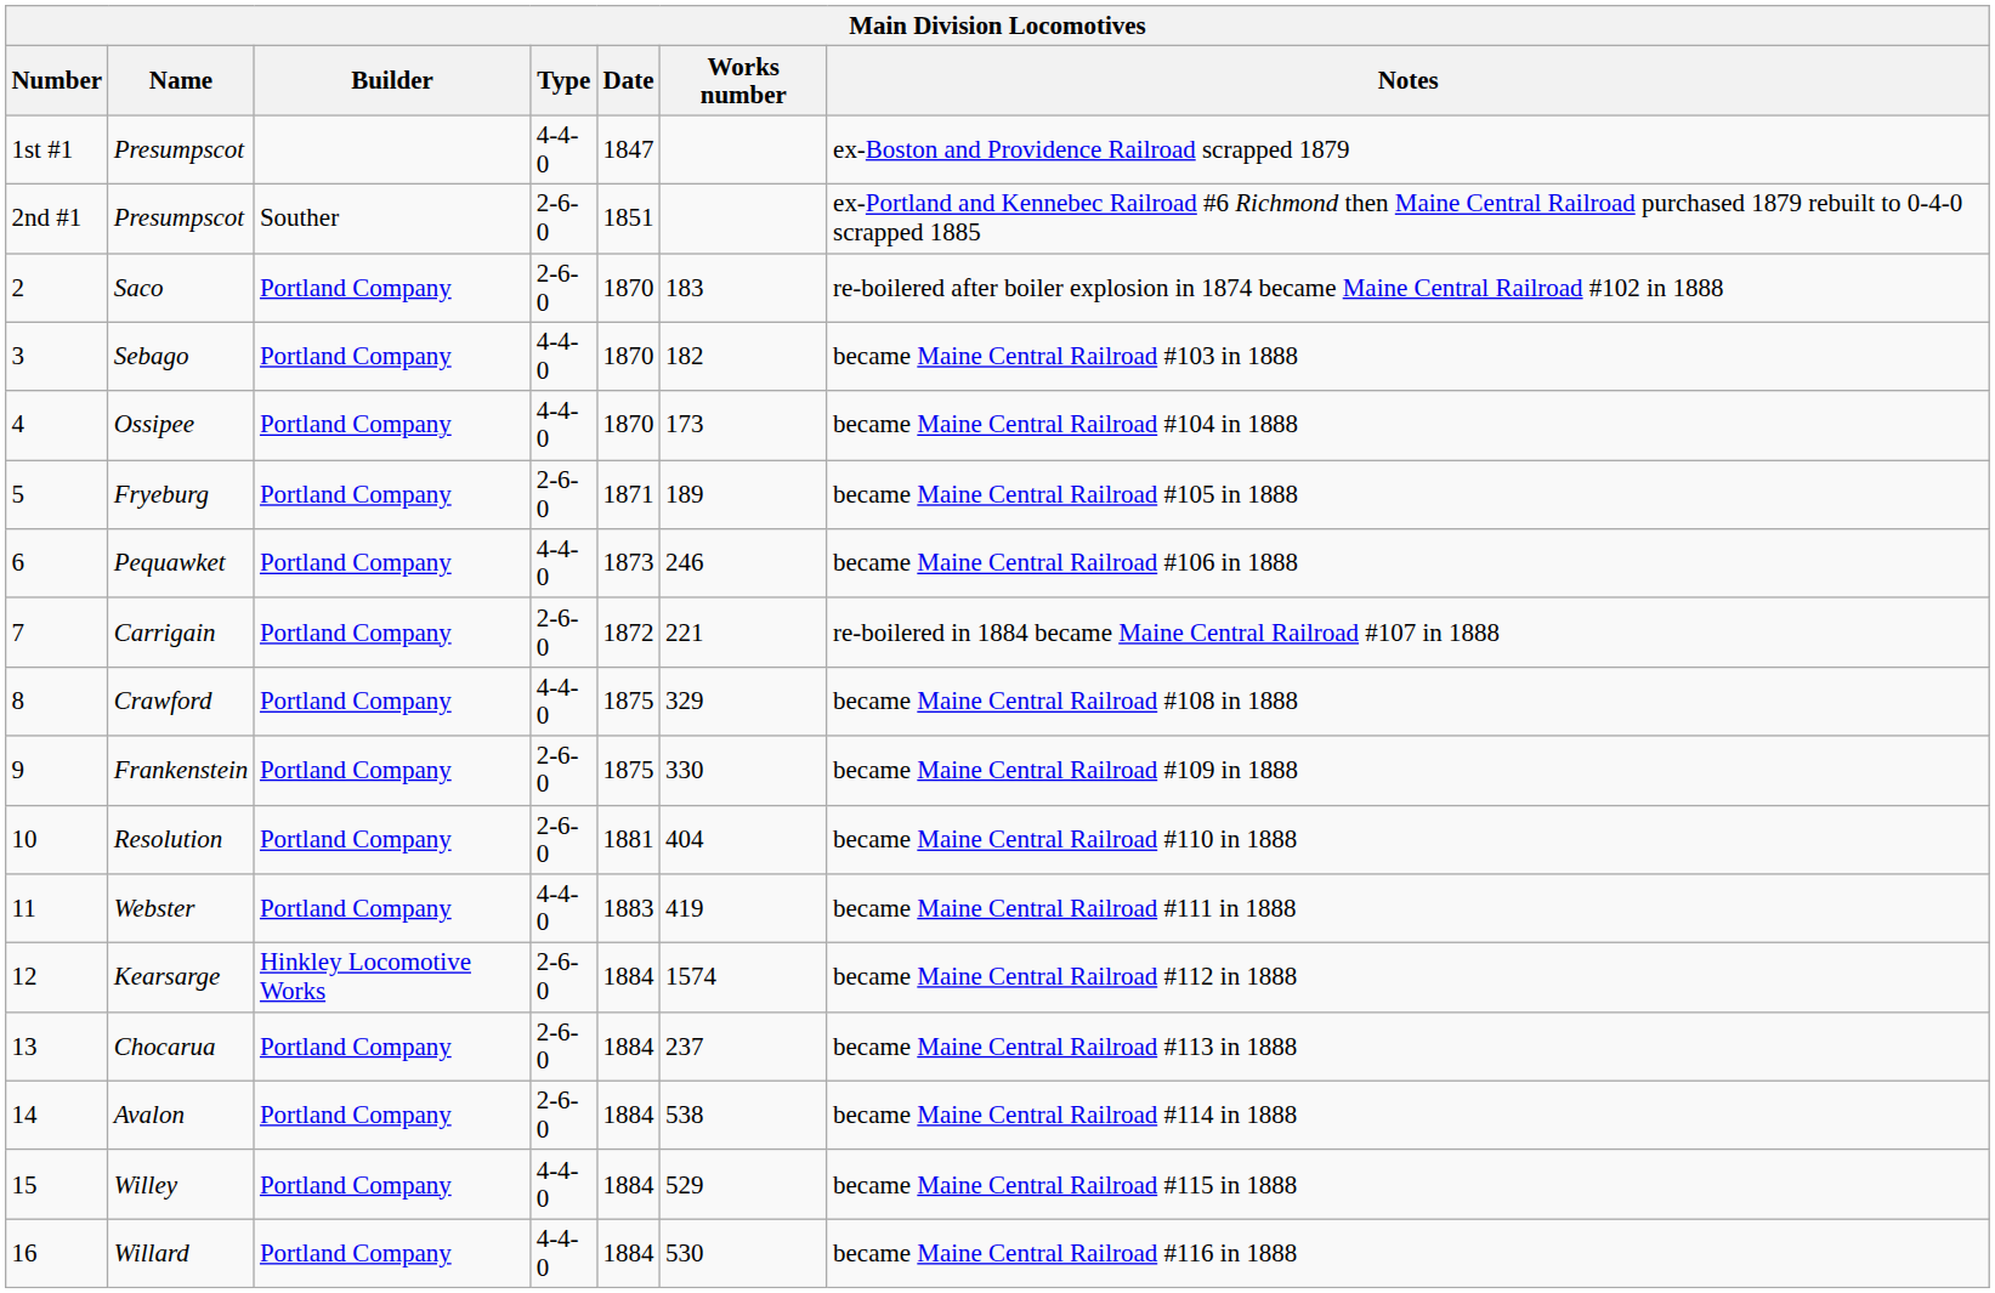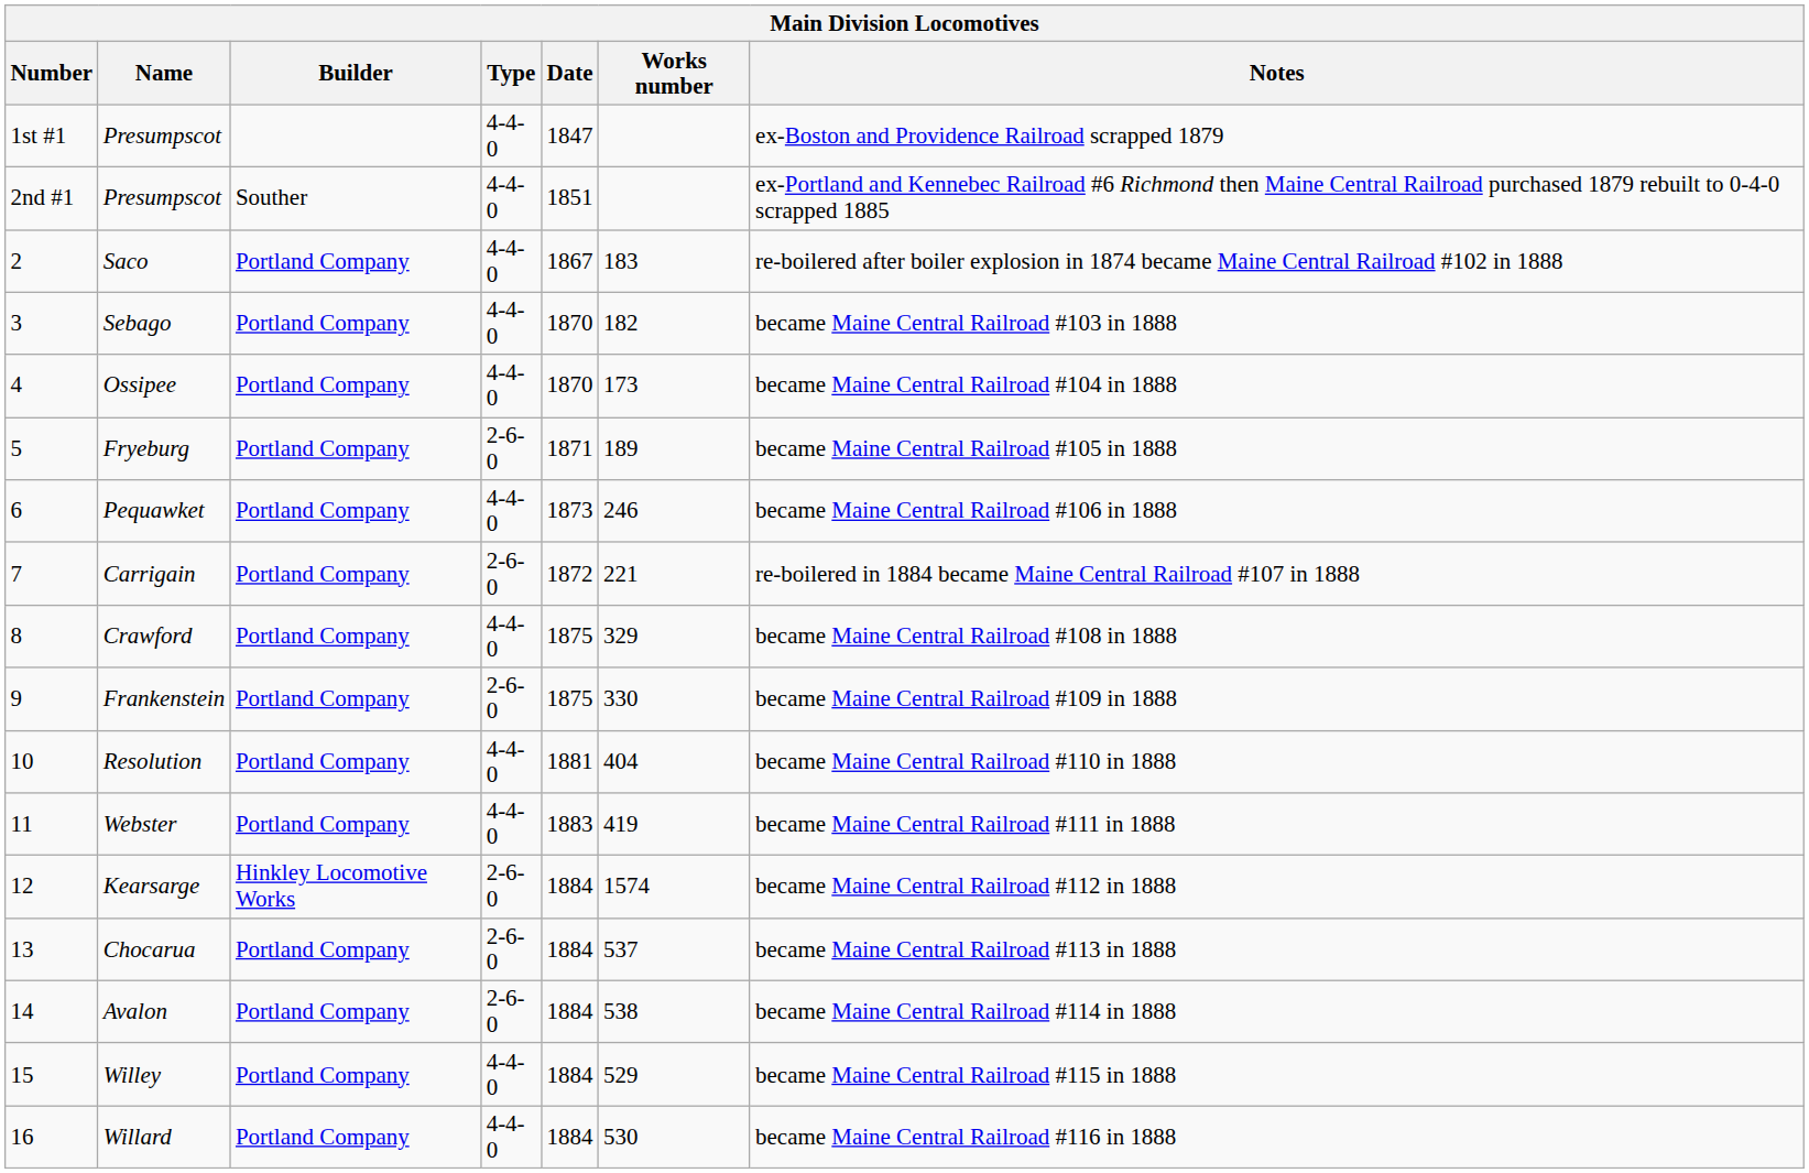2nd #1 / Presumpscot | Type: 2-6-0 -> 4-4-0
Saco | Type: 2-6-0 -> 4-4-0
Saco | Date: 1870 -> 1867
Resolution | Type: 2-6-0 -> 4-4-0
Chocarua | Works number: 237 -> 537
